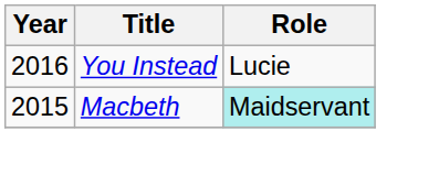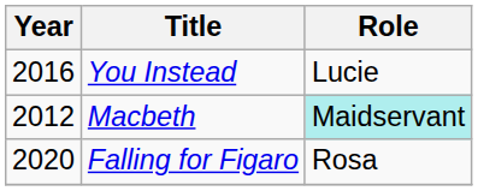Macbeth | Year: 2015 -> 2012
+ row: 2020 | Falling for Figaro | Rosa
